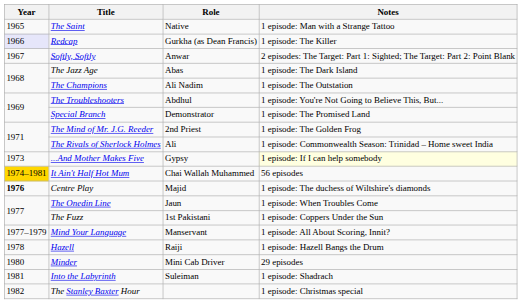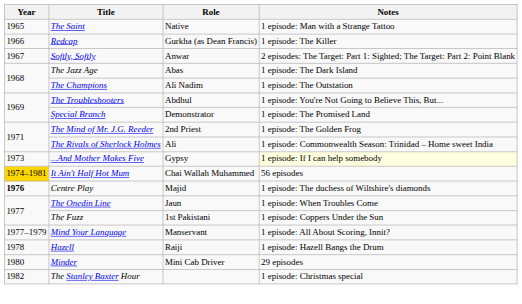Redcap | Year: lavender background -> no background
- row: 1981 | Into the Labyrinth | Suleiman | 1 episode: Shadrach
